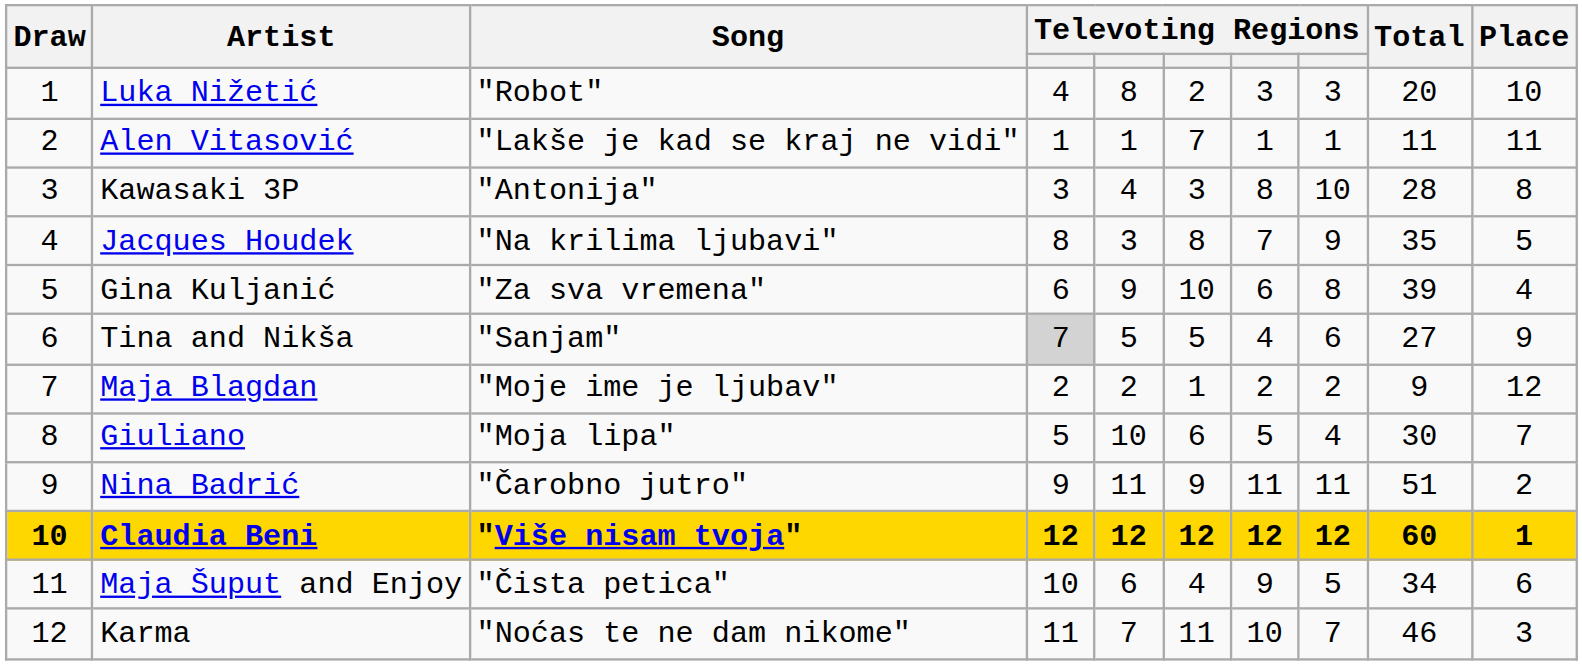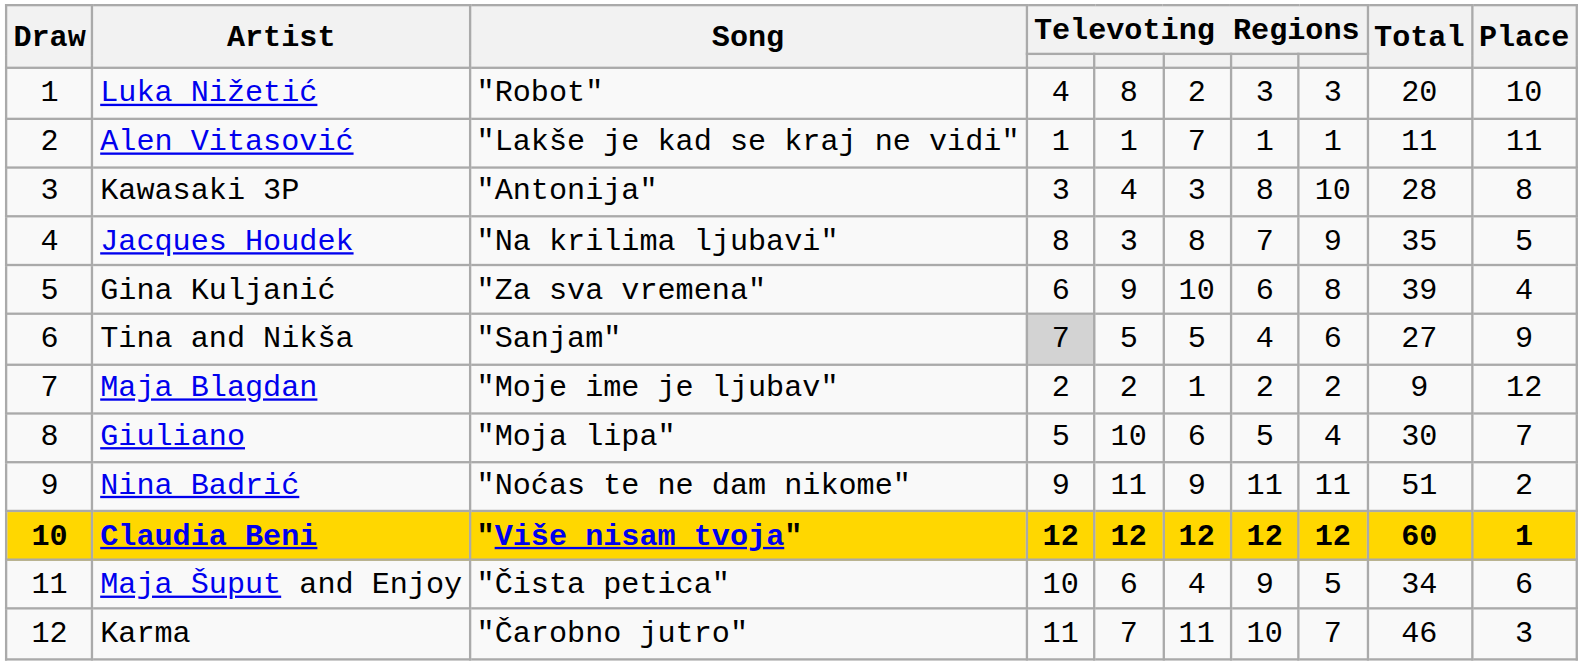Nina Badrić | Song: "Čarobno jutro" -> "Noćas te ne dam nikome"
Karma | Song: "Noćas te ne dam nikome" -> "Čarobno jutro"
